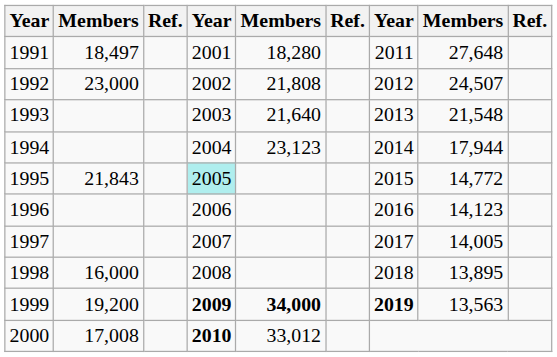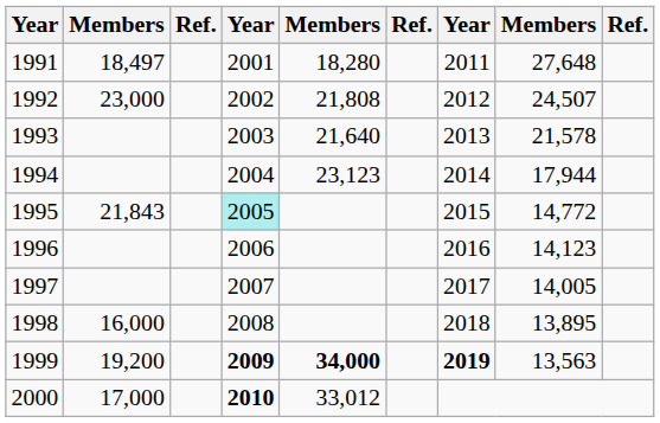1993 | column 8: 21,548 -> 21,578
2000 | column 2: 17,008 -> 17,000
